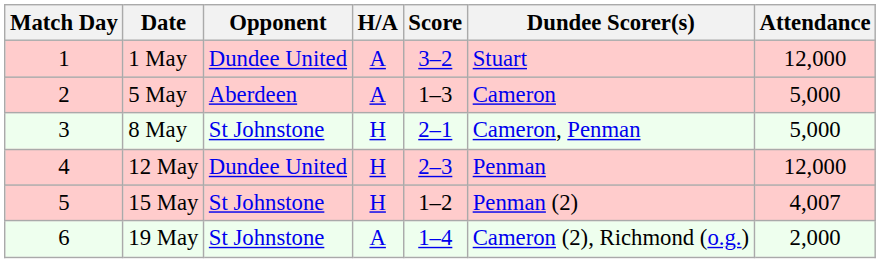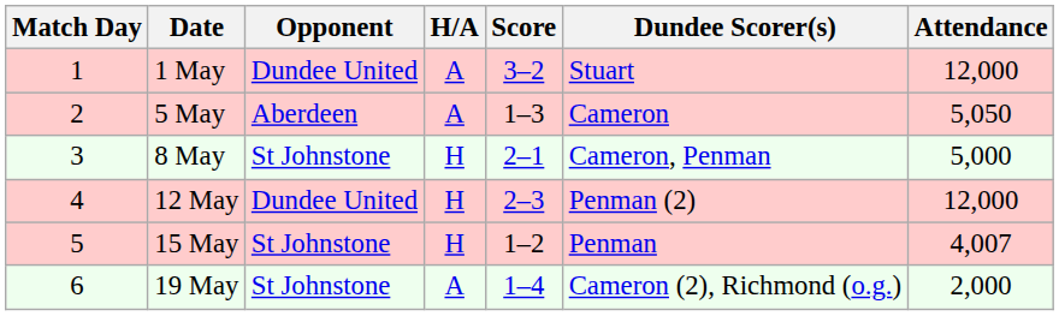5 May | Attendance: 5,000 -> 5,050
12 May | Dundee Scorer(s): Penman -> Penman (2)
15 May | Dundee Scorer(s): Penman (2) -> Penman
